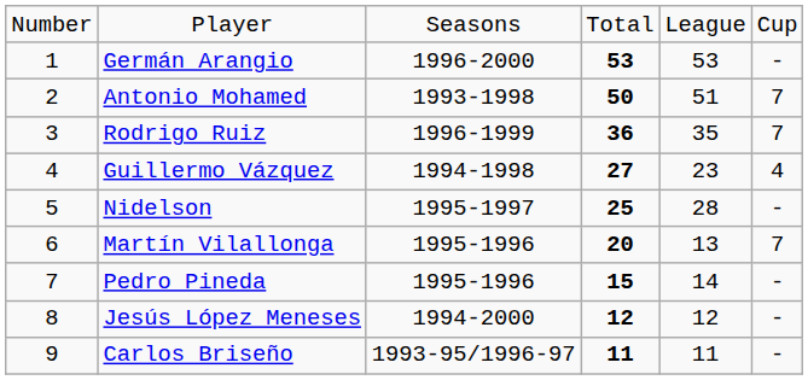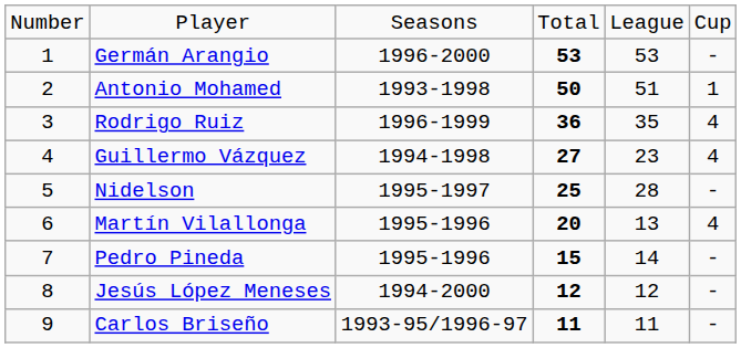Antonio Mohamed | column 6: 7 -> 1
Rodrigo Ruiz | column 6: 7 -> 4
Martín Vilallonga | column 6: 7 -> 4
